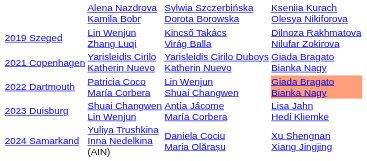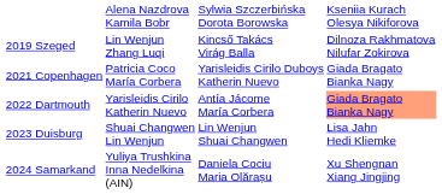2021 Copenhagen | column 2: Yarisleidis Cirilo Katherin Nuevo -> Patricia Coco María Corbera
2022 Dartmouth | column 2: Patricia Coco María Corbera -> Yarisleidis Cirilo Katherin Nuevo
2022 Dartmouth | column 3: Lin Wenjun Shuai Changwen -> Antía Jácome María Corbera
2023 Duisburg | column 3: Antía Jácome María Corbera -> Lin Wenjun Shuai Changwen
